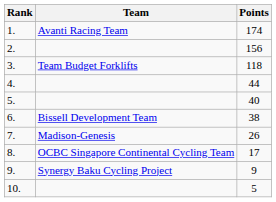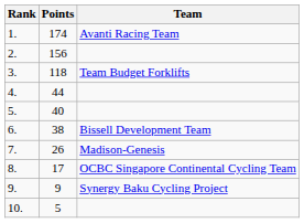columns swapped: Team <-> Points
